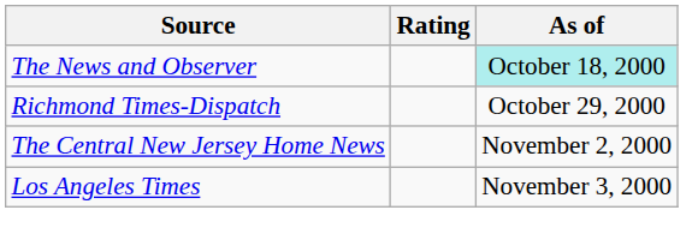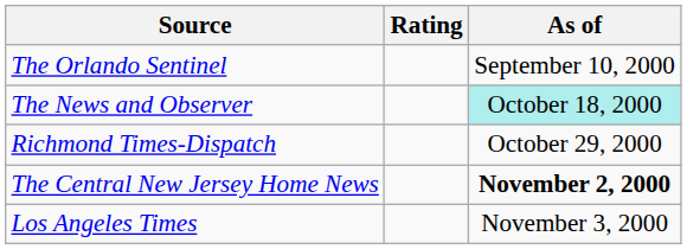+ row: The Orlando Sentinel | September 10, 2000
The Central New Jersey Home News | As of: normal -> bold
